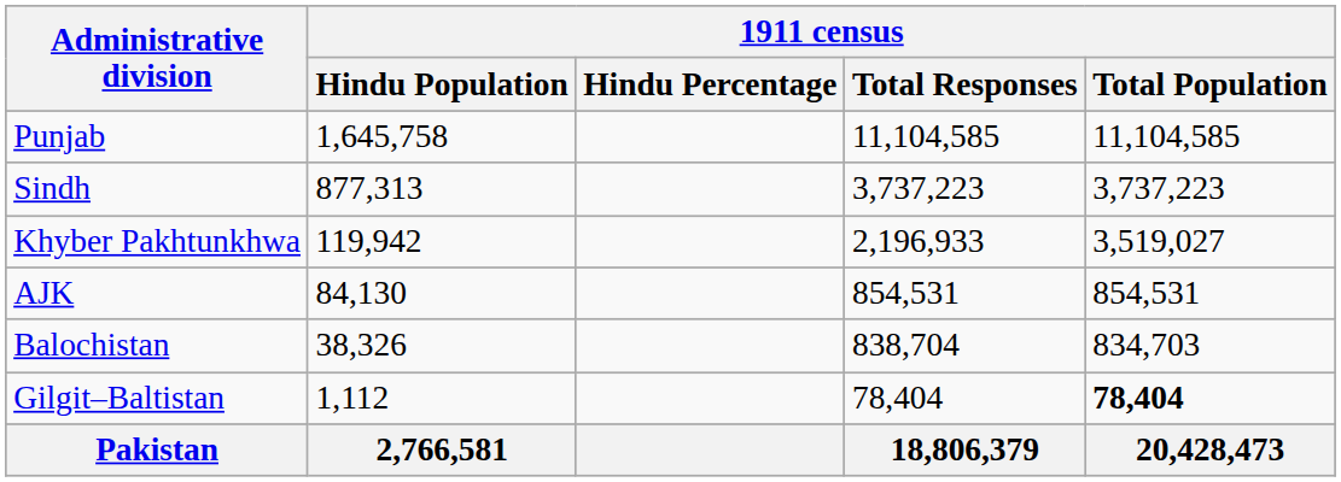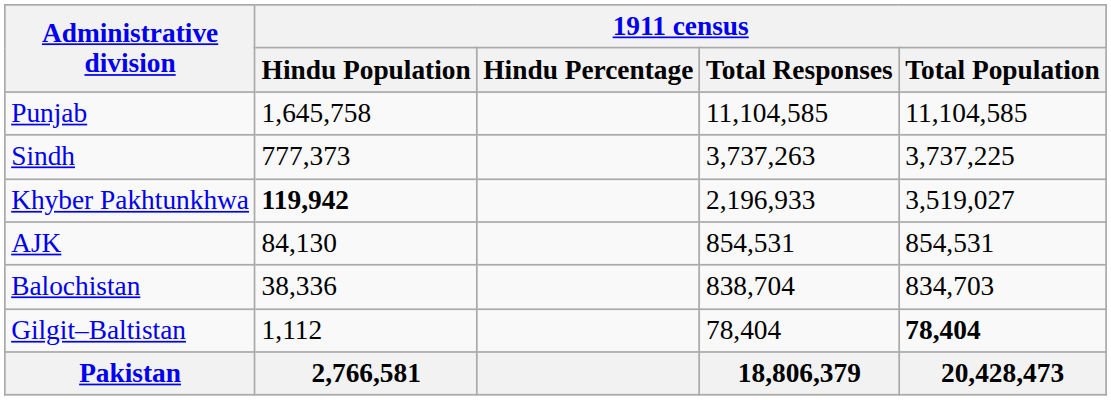Sindh | 1911 census / Hindu Population: 877,313 -> 777,373
Sindh | 1911 census / Total Responses: 3,737,223 -> 3,737,263
Sindh | 1911 census / Total Population: 3,737,223 -> 3,737,225
Khyber Pakhtunkhwa | 1911 census / Hindu Population: normal -> bold
Balochistan | 1911 census / Hindu Population: 38,326 -> 38,336
